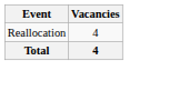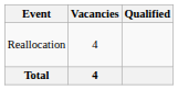+ column: Qualified
